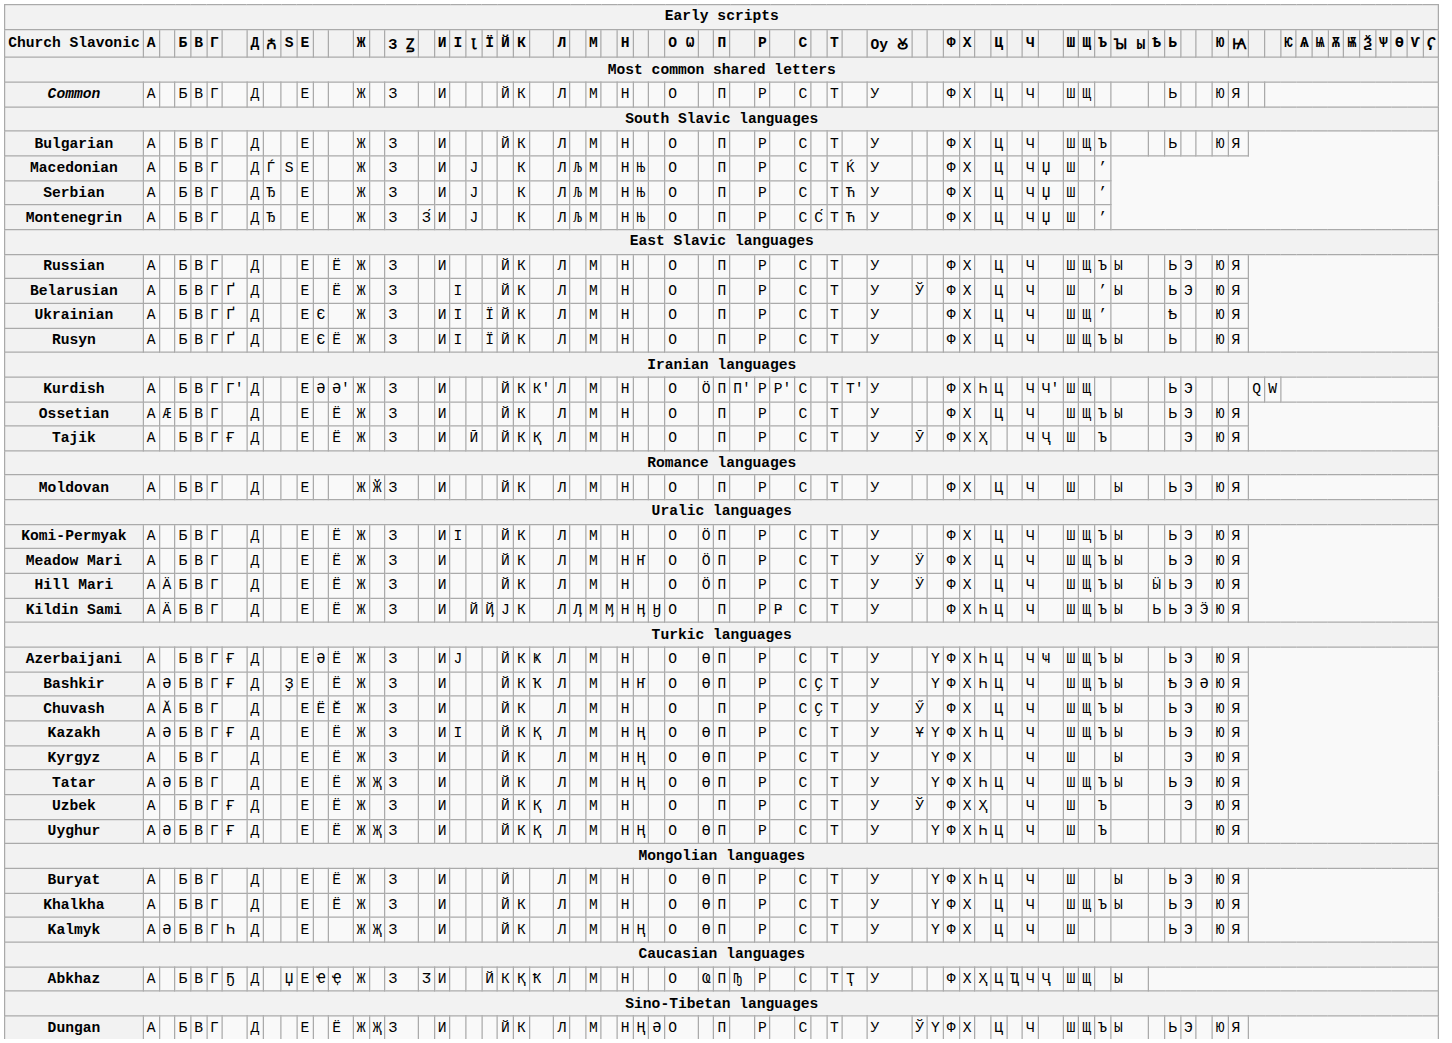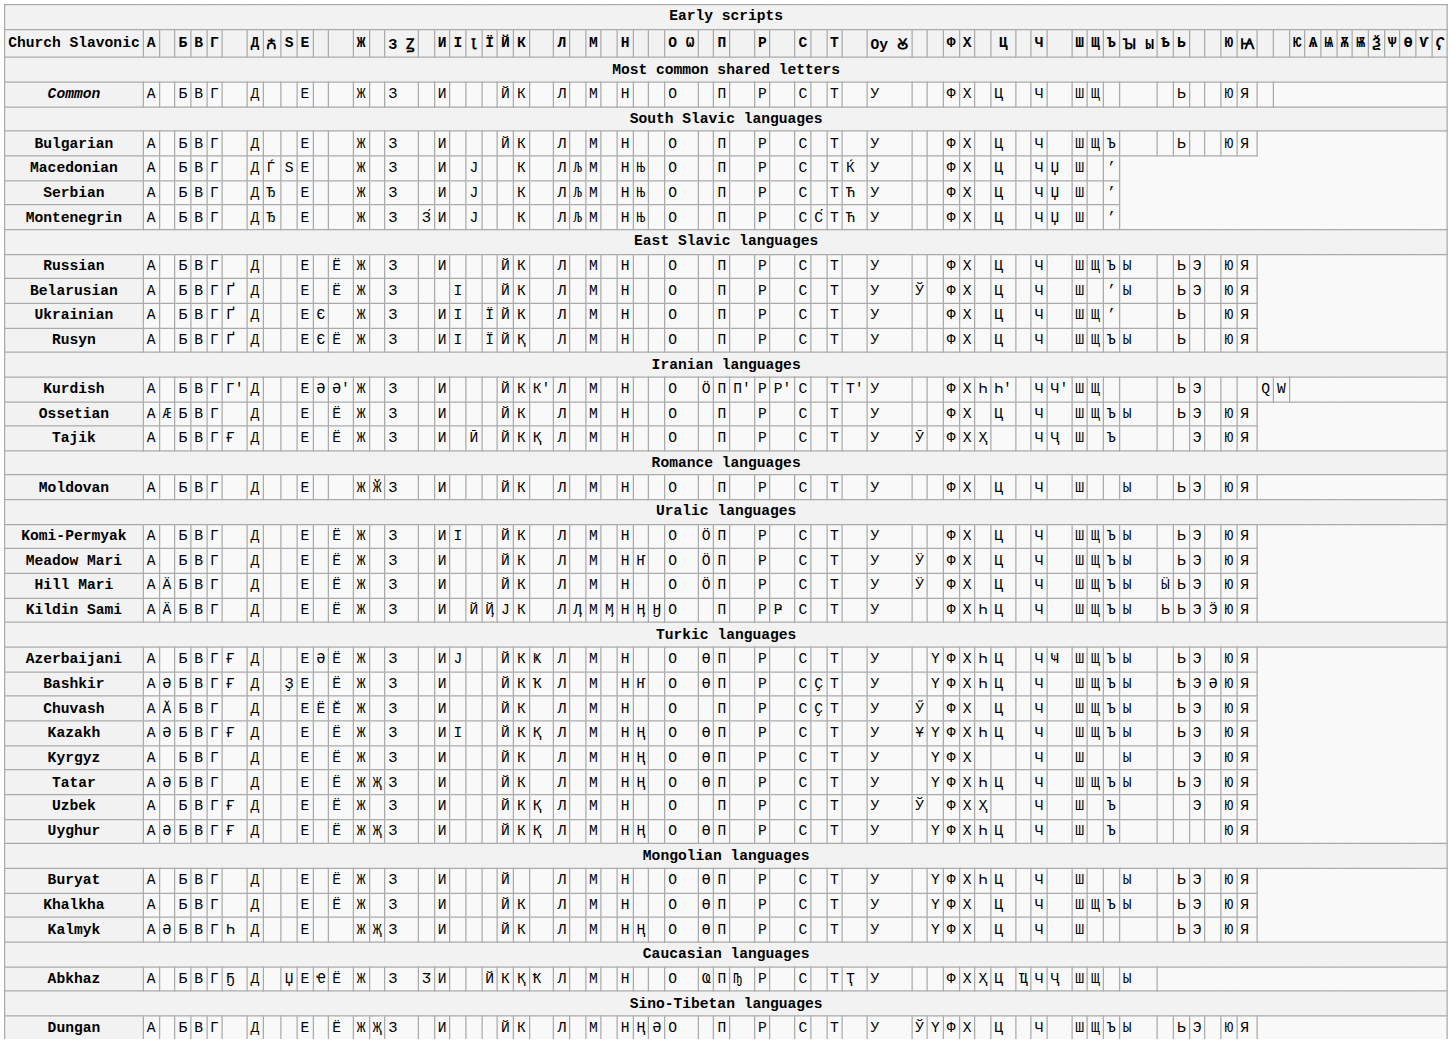Ukrainian | Ь: Ҍ -> Ь
Rusyn | К: К -> Қ
Kurdish | Ц: Ц -> Һ'
Abkhaz | column 13: Ҿ -> Ё
